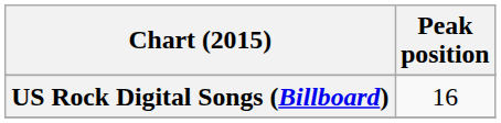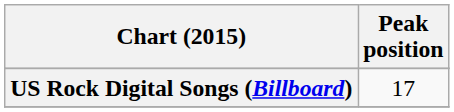US Rock Digital Songs (Billboard) | Peak position: 16 -> 17
